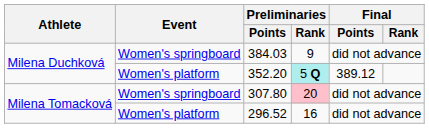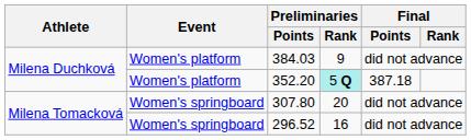384.03 | Event: Women's springboard -> Women's platform
352.20 | Final / Points: 389.12 -> 387.18
307.80 | Preliminaries / Rank: pink background -> no background
296.52 | Event: Women's platform -> Women's springboard
